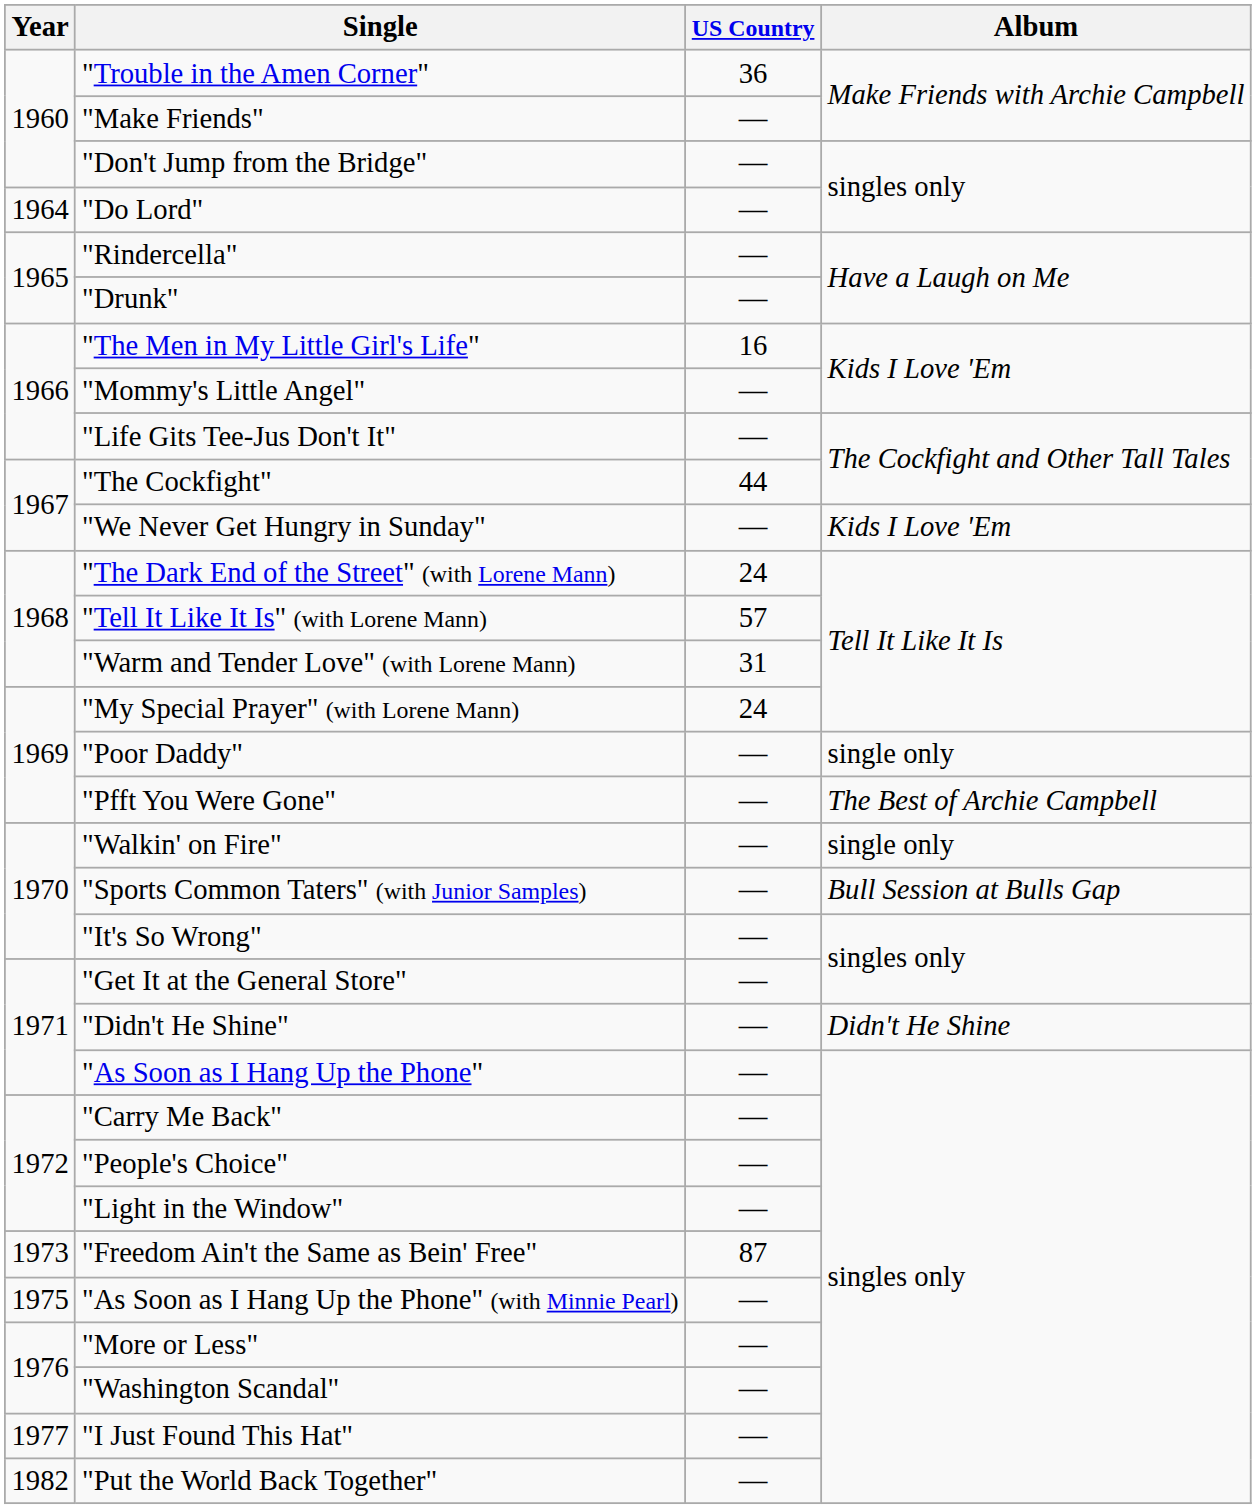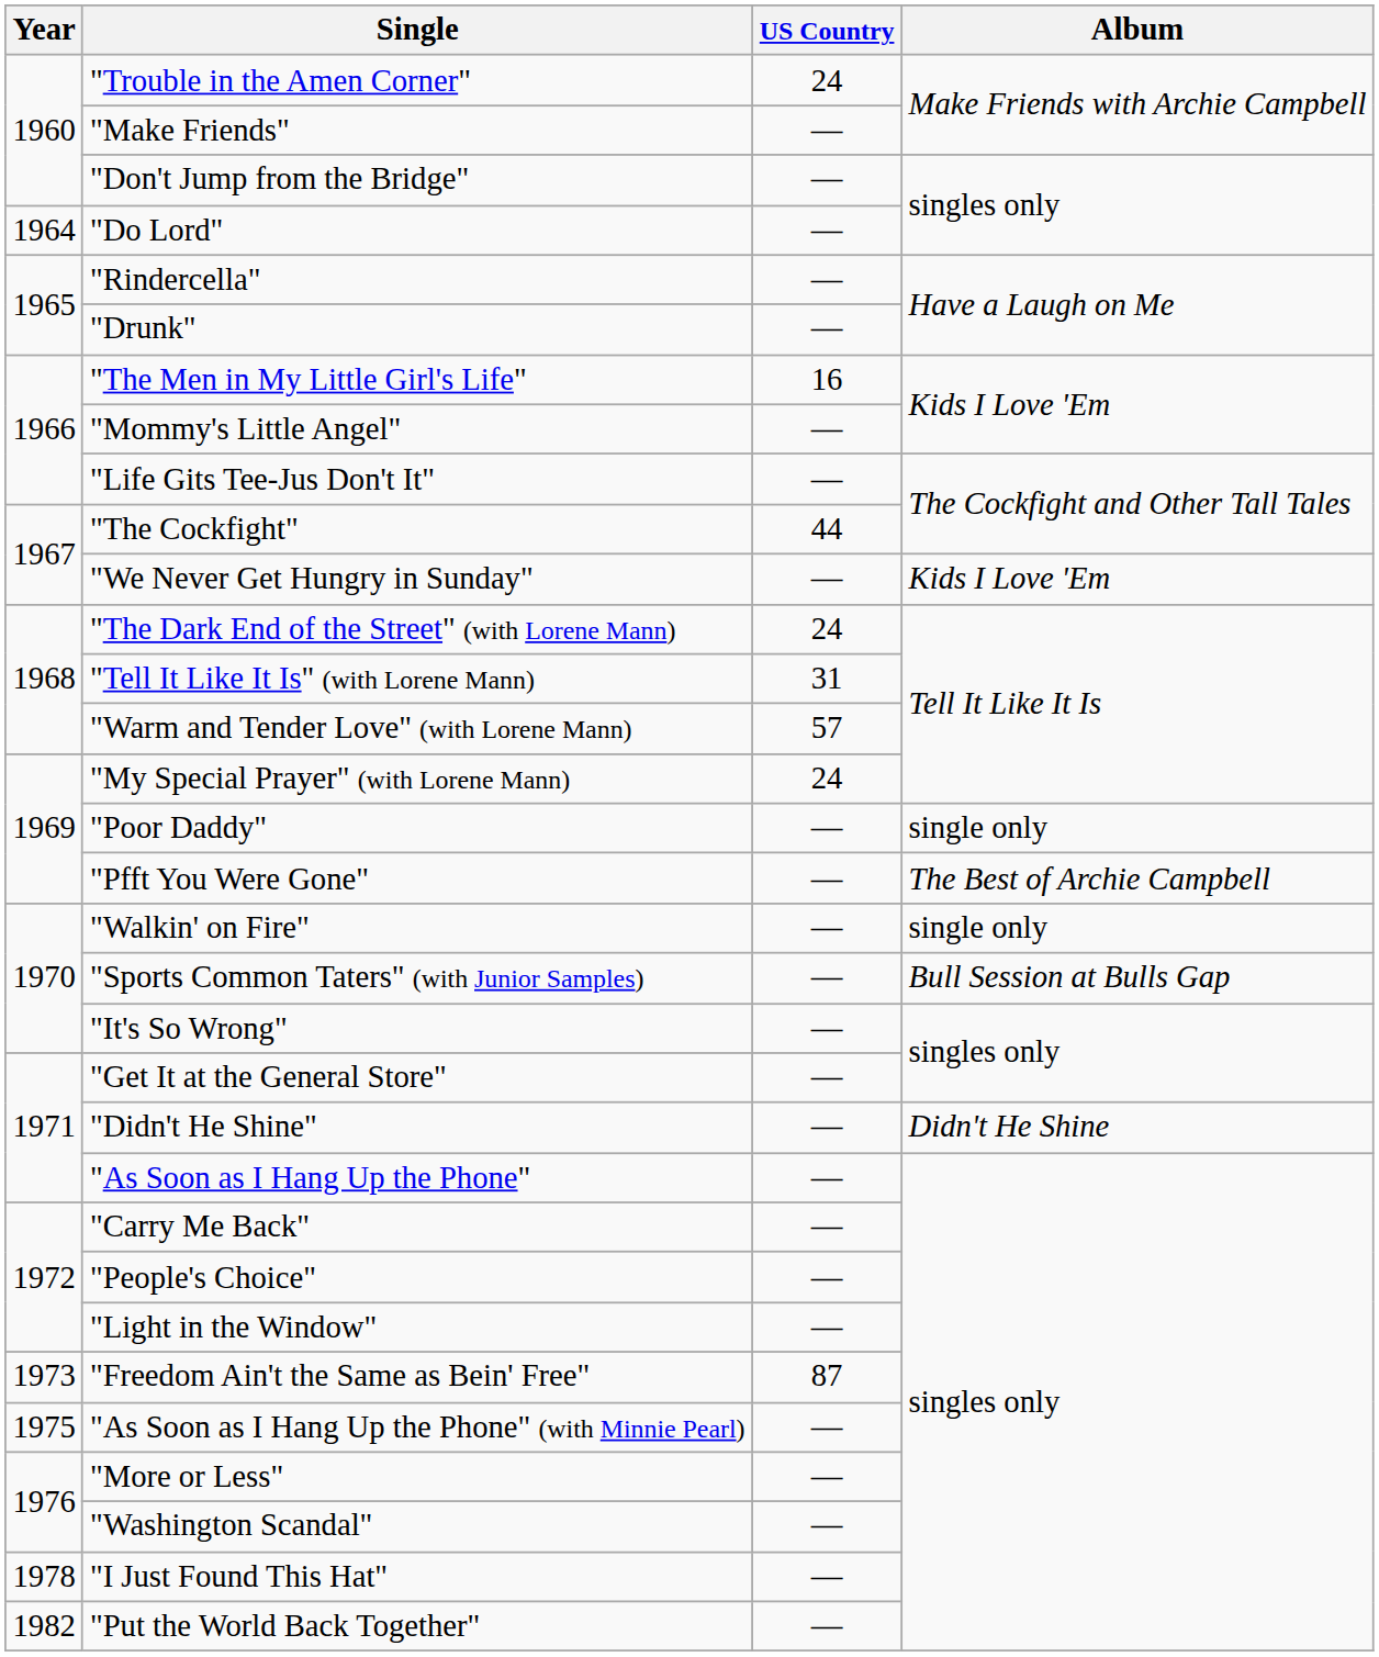"Trouble in the Amen Corner" | US Country: 36 -> 24
"Tell It Like It Is" (with Lorene Mann) | US Country: 57 -> 31
"Warm and Tender Love" (with Lorene Mann) | US Country: 31 -> 57
"I Just Found This Hat" | Year: 1977 -> 1978
